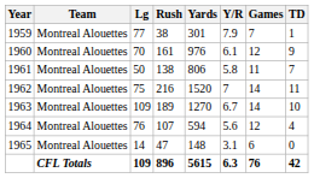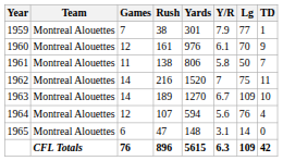columns swapped: Games <-> Lg
